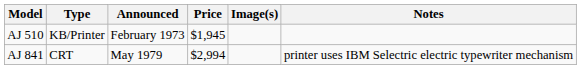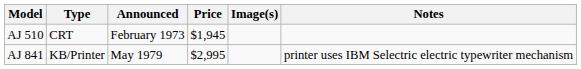AJ 510 | Type: KB/Printer -> CRT
AJ 841 | Type: CRT -> KB/Printer
AJ 841 | Price: $2,994 -> $2,995
